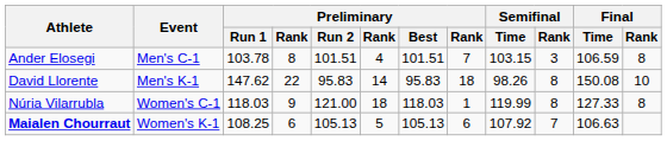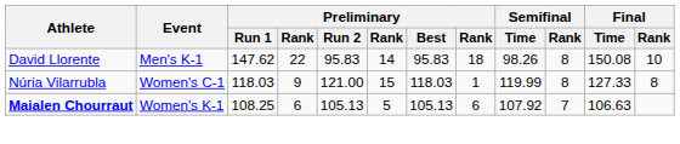- row: Ander Elosegi | Men's C-1 | 103.78 | 8 | 101.51 | 4 | 101.51 | 7 | 103.15 | 3 | 106.59 | 8
Núria Vilarrubla | column 6: 18 -> 15
